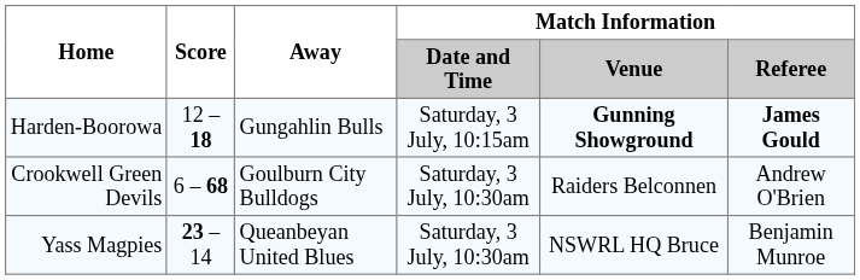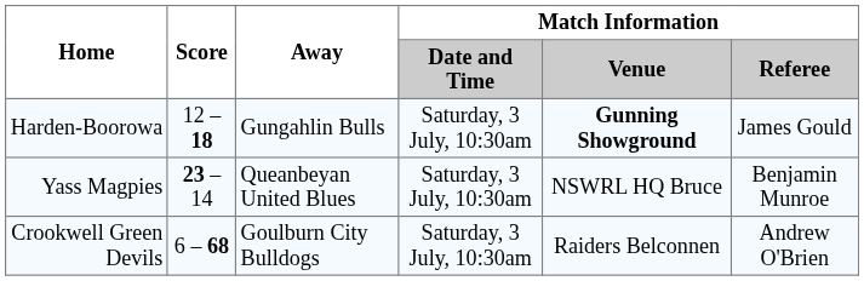Harden-Boorowa | Match Information / Date and Time: Saturday, 3 July, 10:15am -> Saturday, 3 July, 10:30am
Harden-Boorowa | Match Information / Referee: bold -> normal
rows swapped: Crookwell Green Devils <-> Yass Magpies
